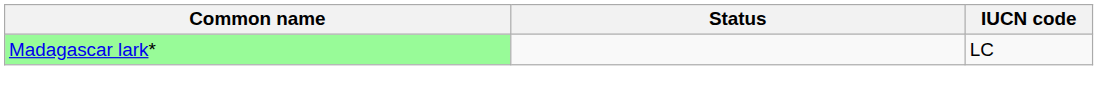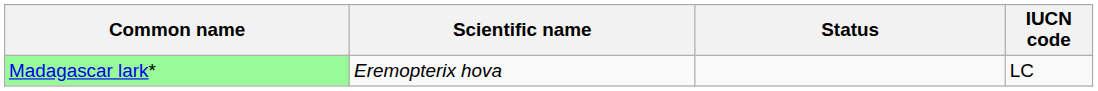+ column: Scientific name | Eremopterix hova
